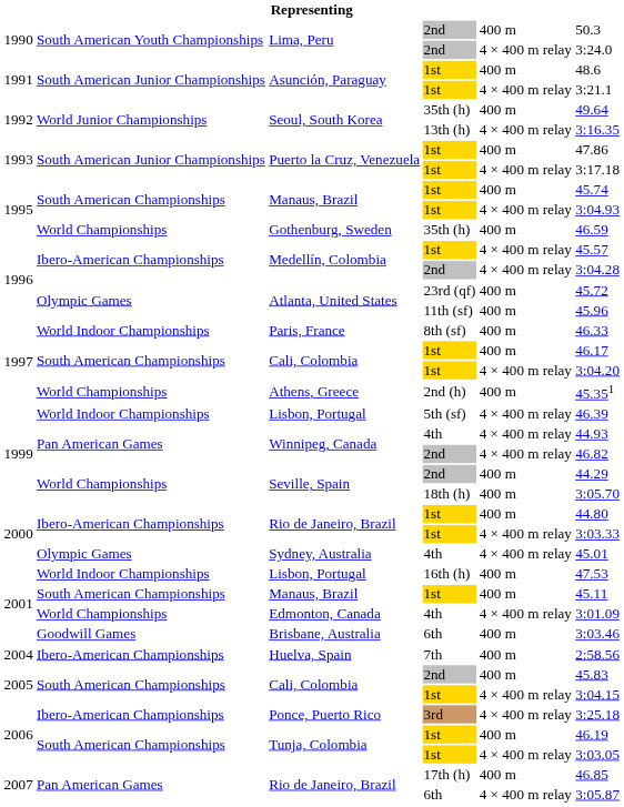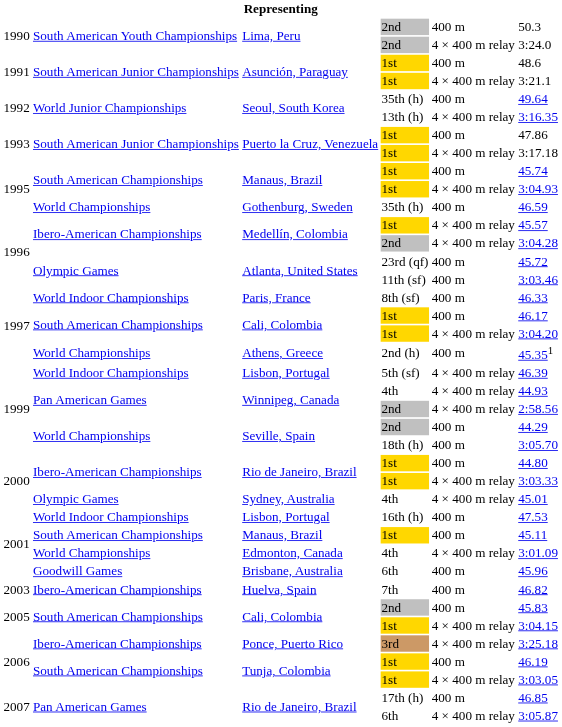Atlanta, United States / 11th (sf) | column 6: 45.96 -> 3:03.46
Winnipeg, Canada / 2nd | column 6: 46.82 -> 2:58.56
Brisbane, Australia | column 6: 3:03.46 -> 45.96
Huelva, Spain | column 1: 2004 -> 2003
Huelva, Spain | column 6: 2:58.56 -> 46.82
